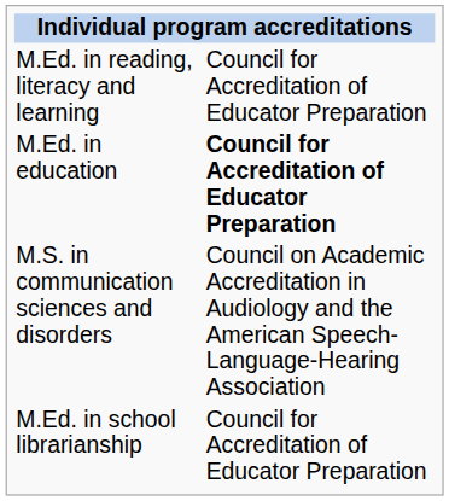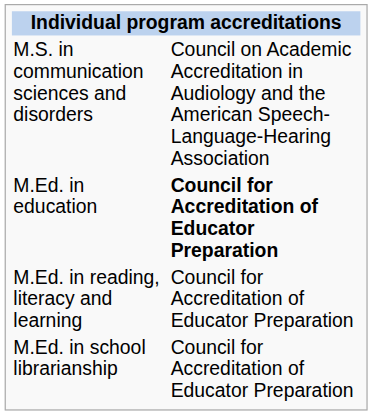rows swapped: M.Ed. in reading, literacy and learning <-> M.S. in communication sciences and disorders
